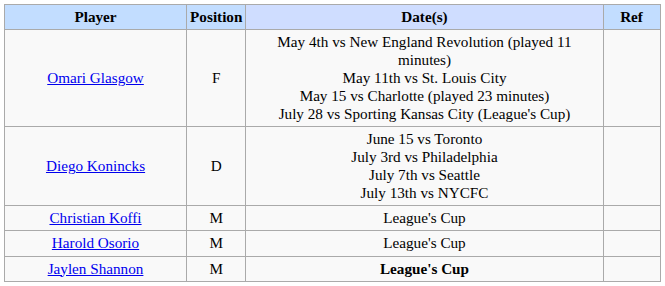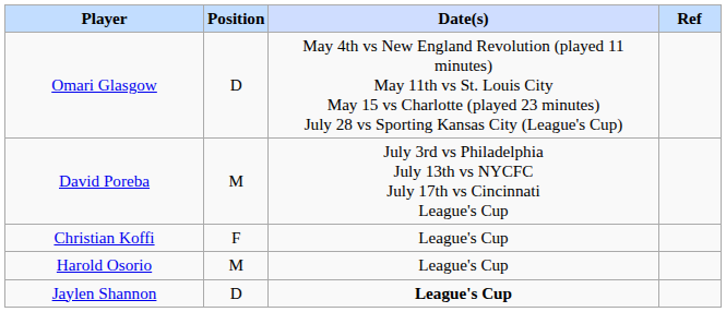Omari Glasgow | Position: F -> D
- row: Diego Konincks | D | June 15 vs Toronto July 3rd vs Philadelphia July 7th vs Seattle July 13th vs NYCFC
+ row: David Poreba | M | July 3rd vs Philadelphia July 13th vs NYCFC July 17th vs Cincinnati League's Cup
Christian Koffi | Position: M -> F
Jaylen Shannon | Position: M -> D
